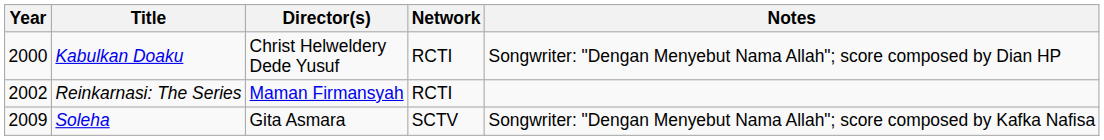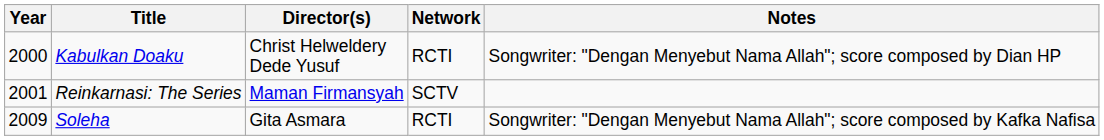Reinkarnasi: The Series | Year: 2002 -> 2001
Reinkarnasi: The Series | Network: RCTI -> SCTV
Soleha | Network: SCTV -> RCTI
